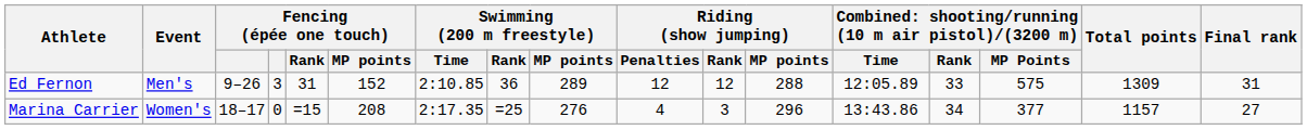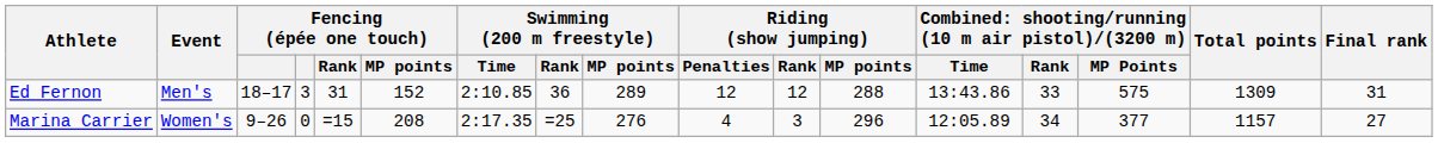Ed Fernon | column 3: 9–26 -> 18–17
Ed Fernon | column 13: 12:05.89 -> 13:43.86
Marina Carrier | column 3: 18–17 -> 9–26
Marina Carrier | column 13: 13:43.86 -> 12:05.89
